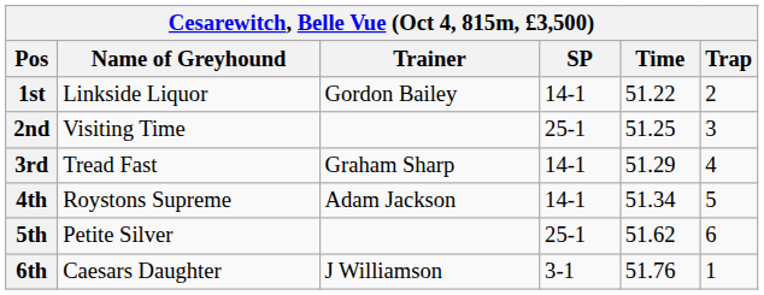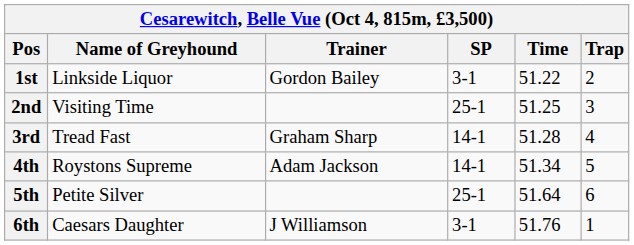1st | SP: 14-1 -> 3-1
3rd | Time: 51.29 -> 51.28
5th | Time: 51.62 -> 51.64
